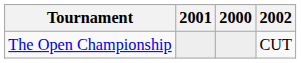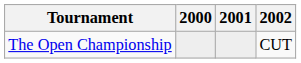columns swapped: 2000 <-> 2001
